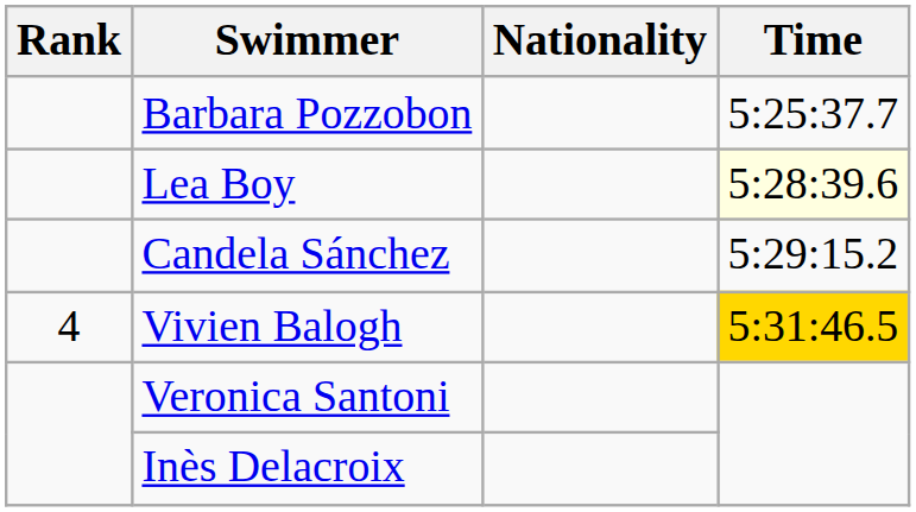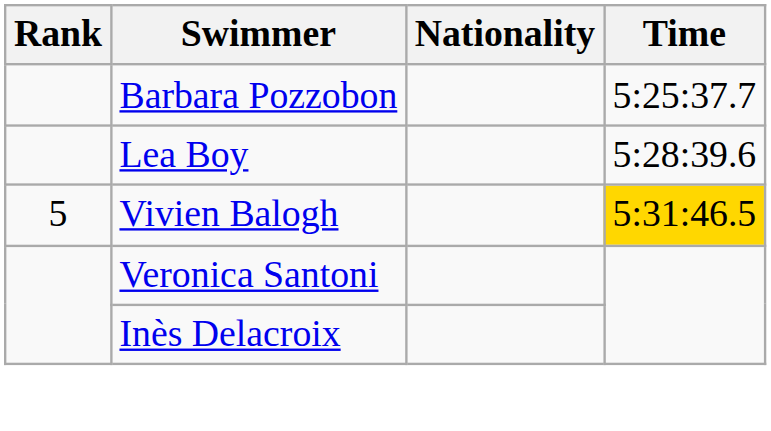Lea Boy | Time: lightyellow background -> no background
- row: Candela Sánchez | 5:29:15.2
Vivien Balogh | Rank: 4 -> 5
